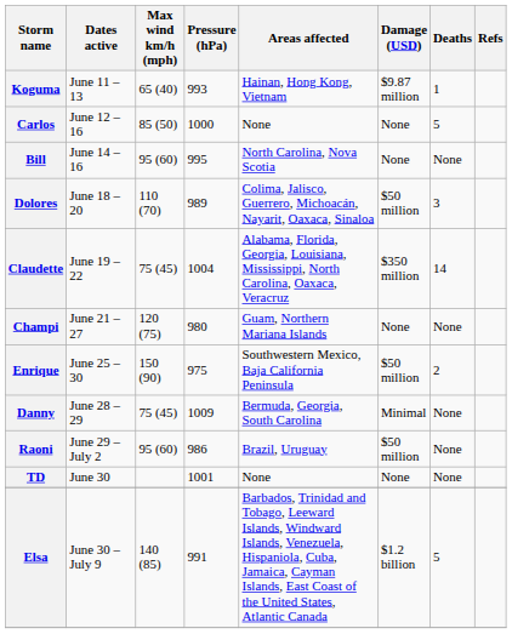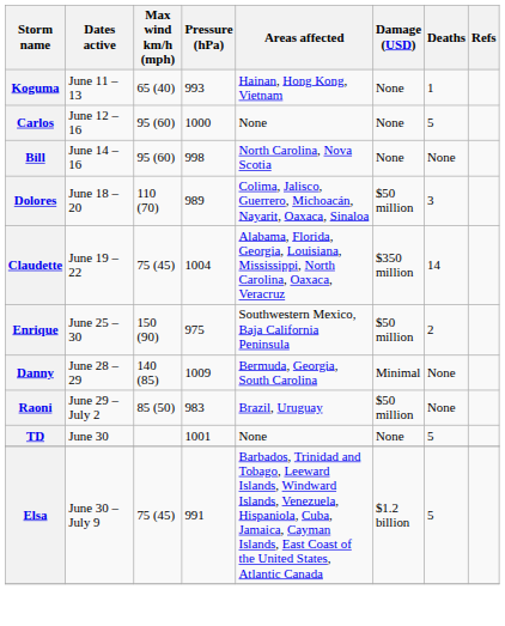Koguma | Damage (USD): $9.87 million -> None
Carlos | Max wind km/h (mph): 85 (50) -> 95 (60)
Bill | Pressure (hPa): 995 -> 998
- row: Champi | June 21 – 27 | 120 (75) | 980 | Guam, Northern Mariana Islands | None | None
Danny | Max wind km/h (mph): 75 (45) -> 140 (85)
Raoni | Max wind km/h (mph): 95 (60) -> 85 (50)
Raoni | Pressure (hPa): 986 -> 983
TD | Deaths: None -> 5
Elsa | Max wind km/h (mph): 140 (85) -> 75 (45)
